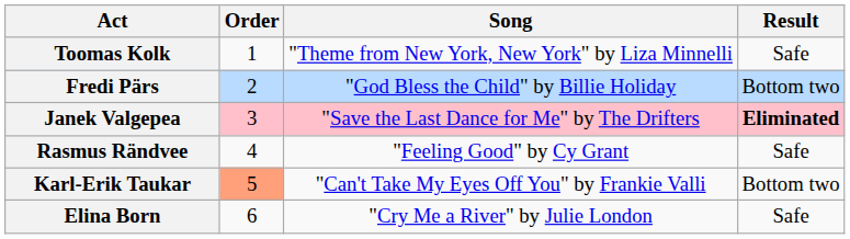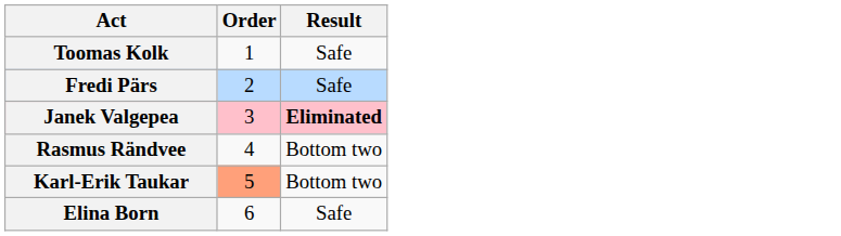- column: Song | "Theme from New York, New York" by Liza Minnelli | "God Bless the Child" by Billie Holiday | "Save the Last Dance for Me" by The Drifters | "Feeling Good" by Cy Grant | "Can't Take My Eyes Off You" by Frankie Valli | "Cry Me a River" by Julie London
Fredi Pärs | Result: Bottom two -> Safe
Rasmus Rändvee | Result: Safe -> Bottom two
